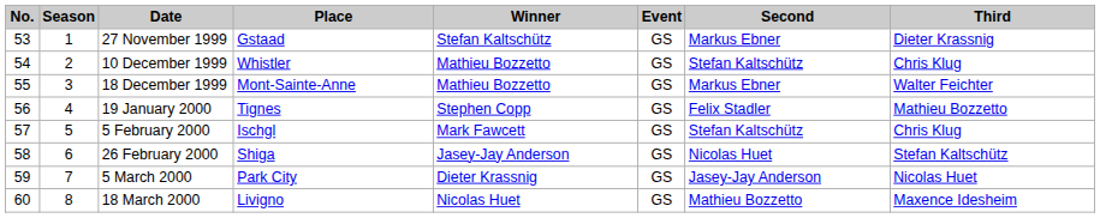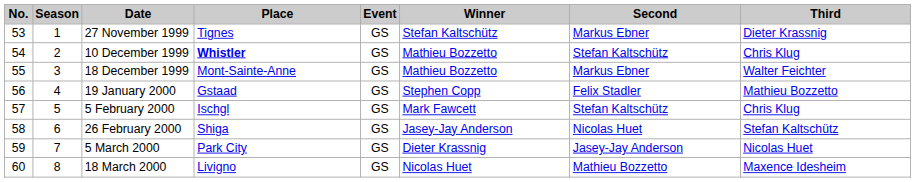columns swapped: Event <-> Winner
27 November 1999 | Place: Gstaad -> Tignes
10 December 1999 | Place: normal -> bold
19 January 2000 | Place: Tignes -> Gstaad
